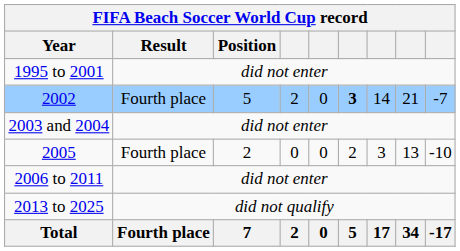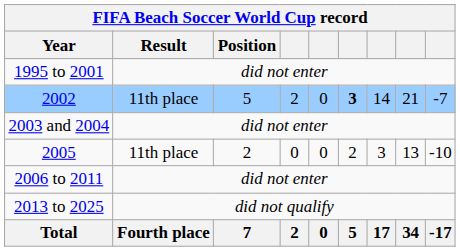2002 | Result: Fourth place -> 11th place
2005 | Result: Fourth place -> 11th place
